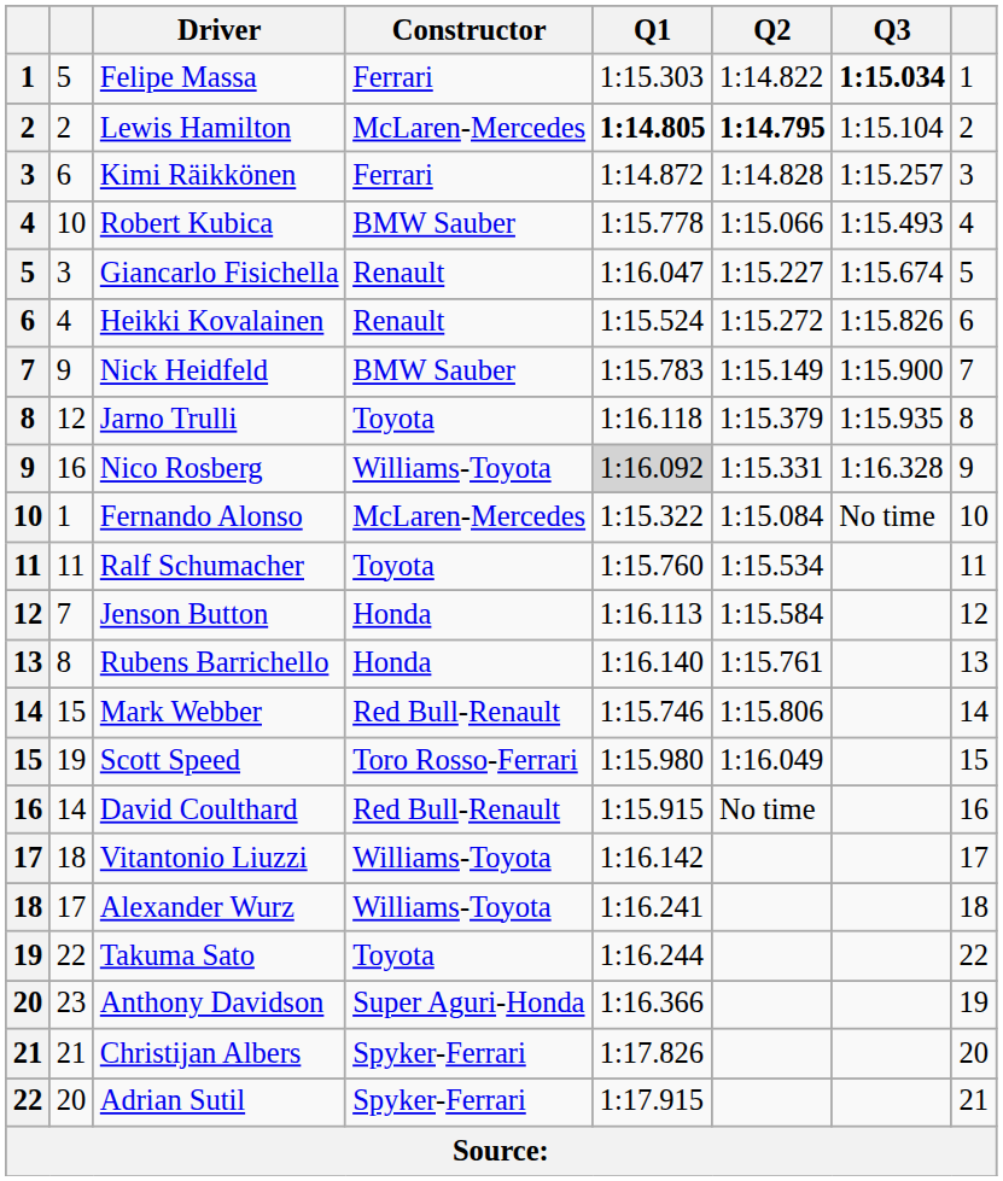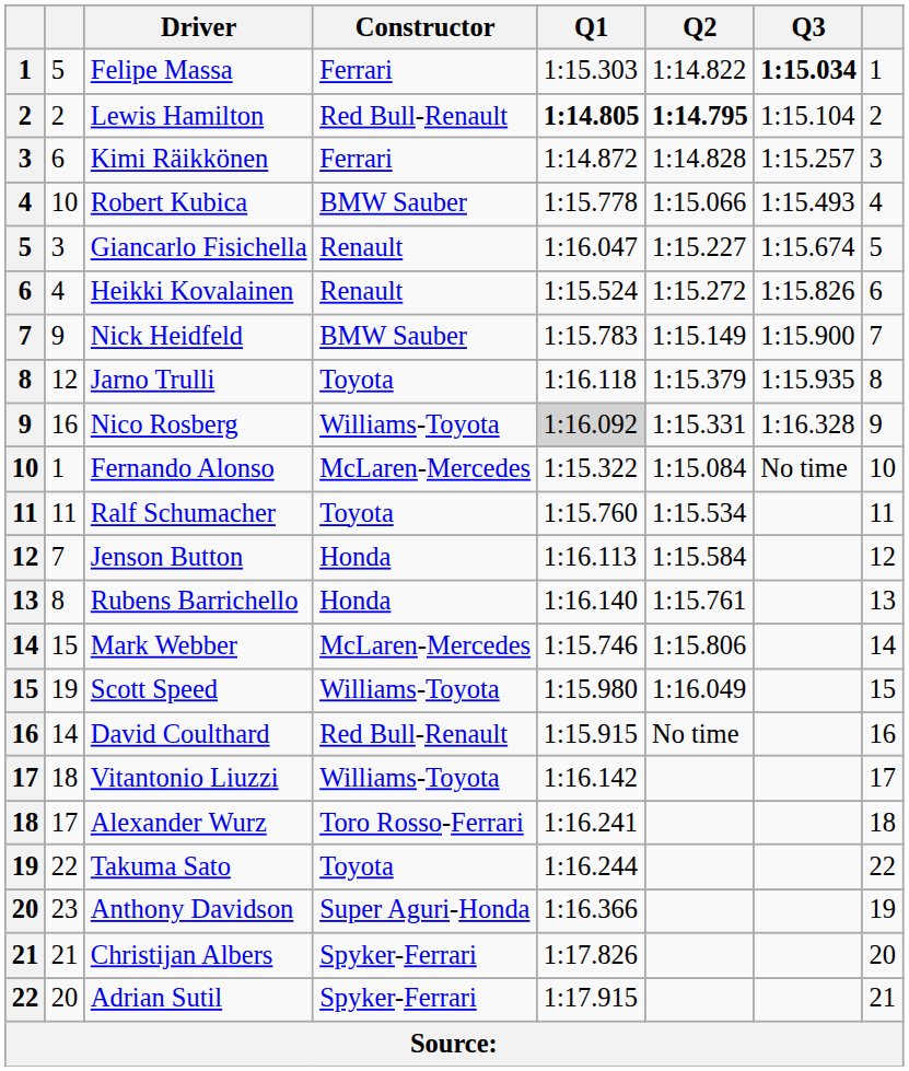Lewis Hamilton | Constructor: McLaren-Mercedes -> Red Bull-Renault
Mark Webber | Constructor: Red Bull-Renault -> McLaren-Mercedes
Scott Speed | Constructor: Toro Rosso-Ferrari -> Williams-Toyota
Alexander Wurz | Constructor: Williams-Toyota -> Toro Rosso-Ferrari
